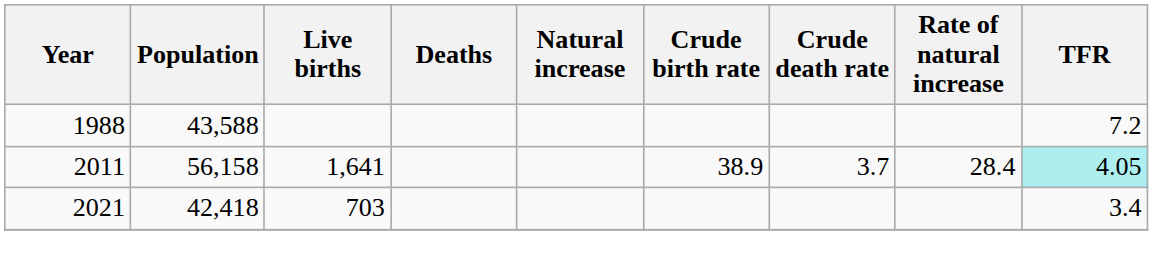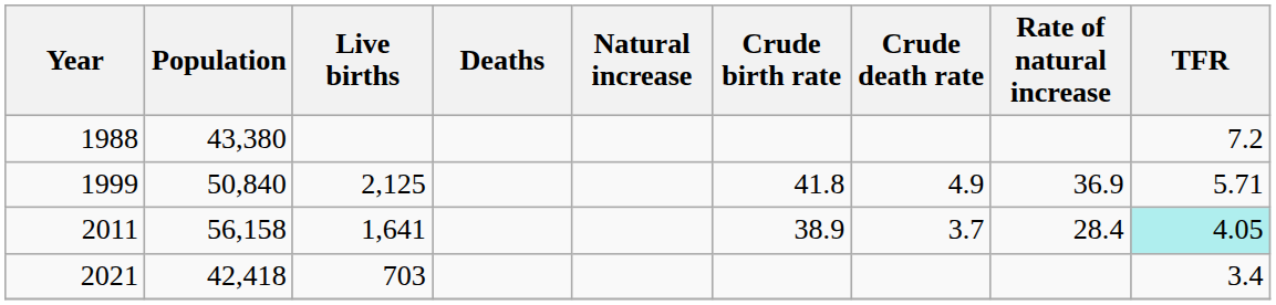1988 | Population: 43,588 -> 43,380
+ row: 1999 | 50,840 | 2,125 | 41.8 | 4.9 | 36.9 | 5.71
